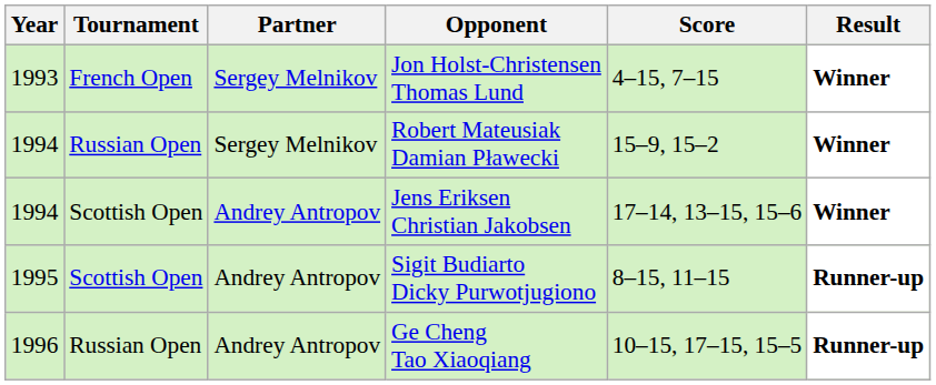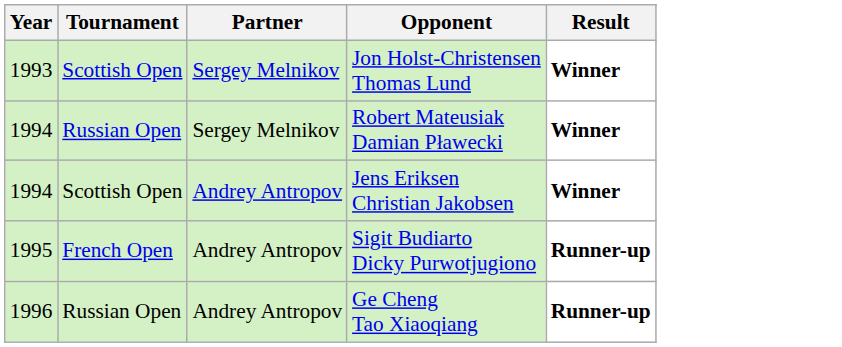- column: Score | 4–15, 7–15 | 15–9, 15–2 | 17–14, 13–15, 15–6 | 8–15, 11–15 | 10–15, 17–15, 15–5
Jon Holst-Christensen Thomas Lund | Tournament: French Open -> Scottish Open
Sigit Budiarto Dicky Purwotjugiono | Tournament: Scottish Open -> French Open
